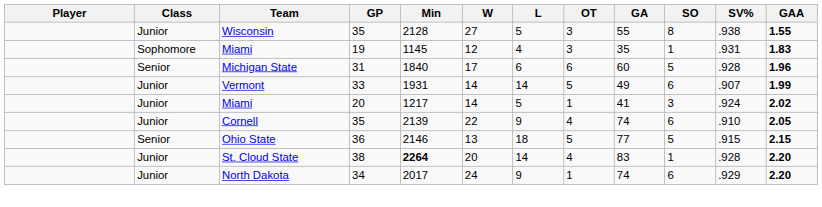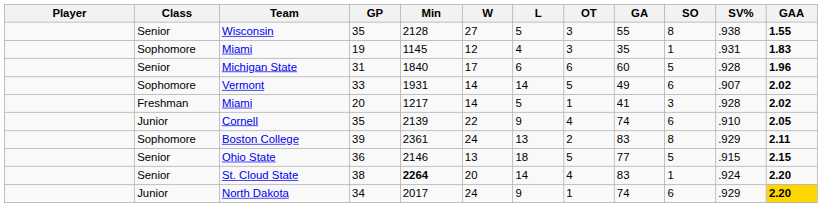Wisconsin | Class: Junior -> Senior
Vermont | Class: Junior -> Sophomore
Vermont | GAA: 1.99 -> 2.02
Miami / 20 | Class: Junior -> Freshman
Miami / 20 | SV%: .924 -> .928
+ row: Sophomore | Boston College | 39 | 2361 | 24 | 13 | 2 | 83 | 8 | .929 | 2.11
St. Cloud State | Class: Junior -> Senior
St. Cloud State | SV%: .928 -> .924
North Dakota | GAA: no background -> gold background
